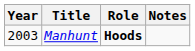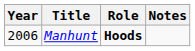Manhunt | Year: 2003 -> 2006
